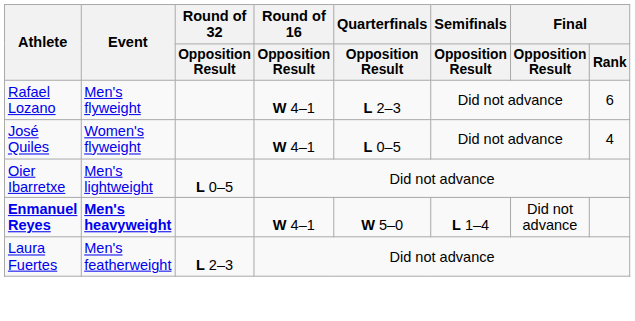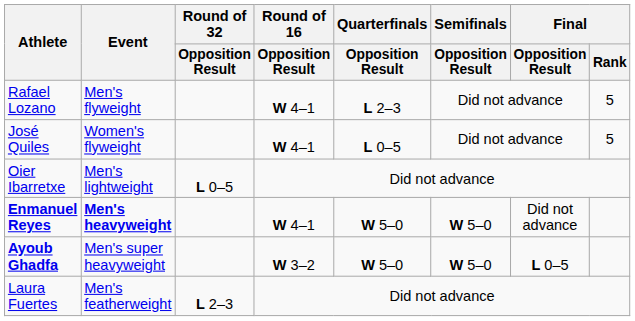Rafael Lozano | Final / Rank: 6 -> 5
José Quiles | Final / Rank: 4 -> 5
Enmanuel Reyes | Semifinals / Opposition Result: L 1–4 -> W 5–0
+ row: Ayoub Ghadfa | Men's super heavyweight | W 3–2 | W 5–0 | W 5–0 | L 0–5
